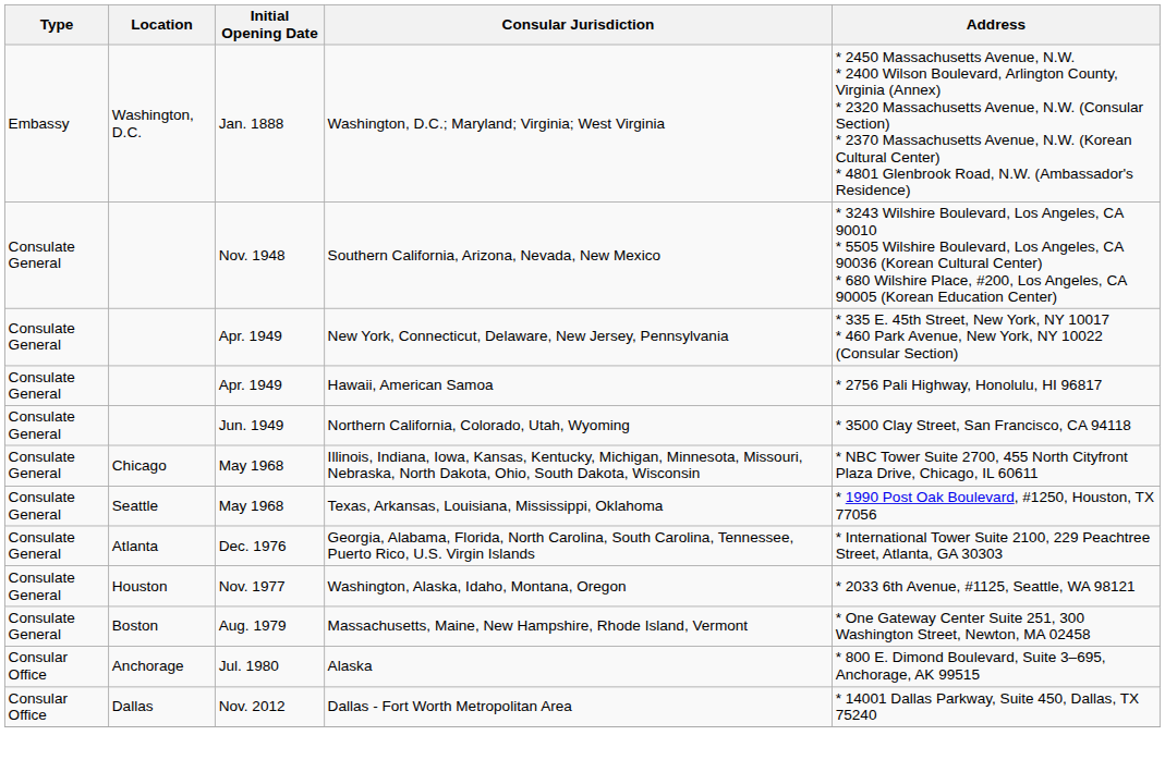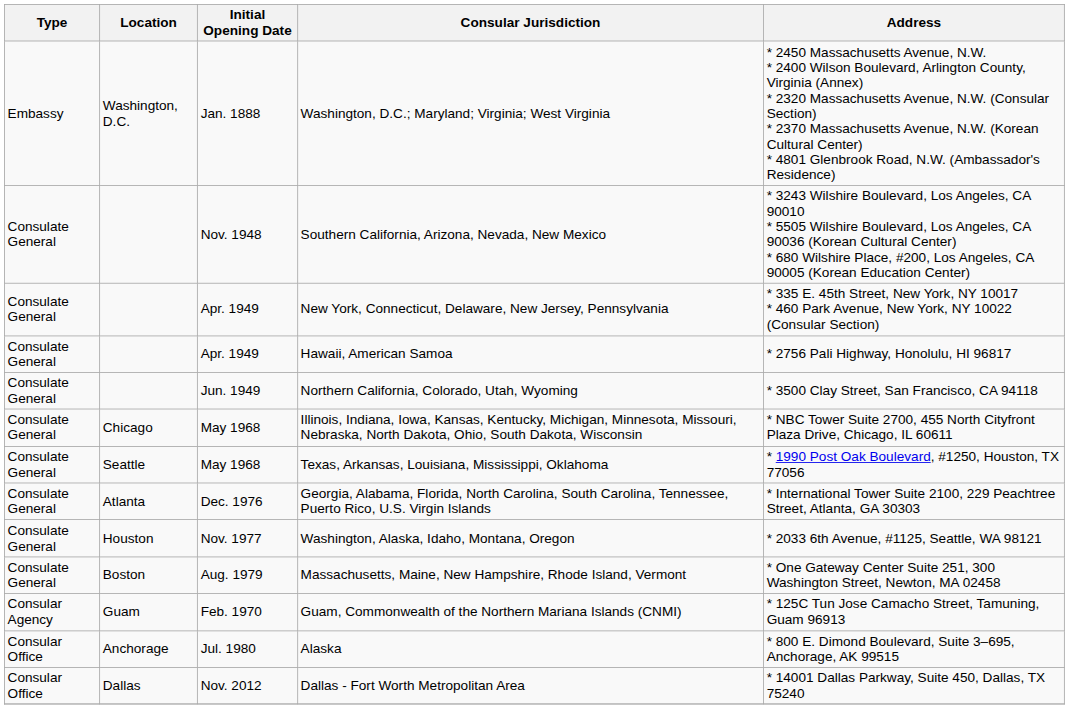+ row: Consular Agency | Guam | Feb. 1970 | Guam, Commonwealth of the Northern Mariana Islands (CNMI) | * 125C Tun Jose Camacho Street, Tamuning, Guam 96913
